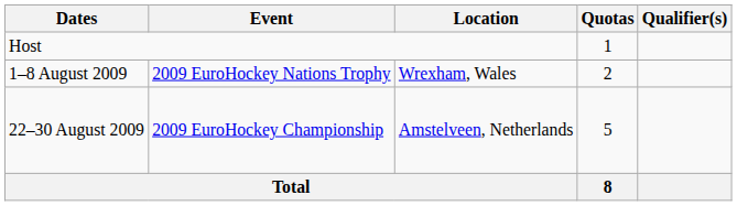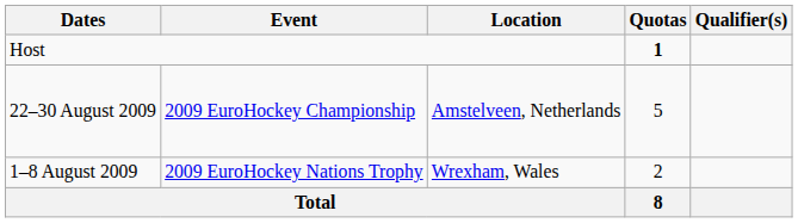Host | Quotas: normal -> bold
rows swapped: 22–30 August 2009 <-> 1–8 August 2009
